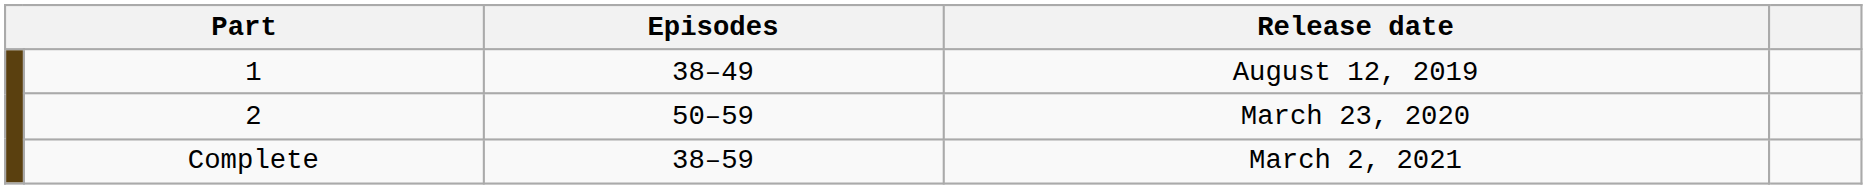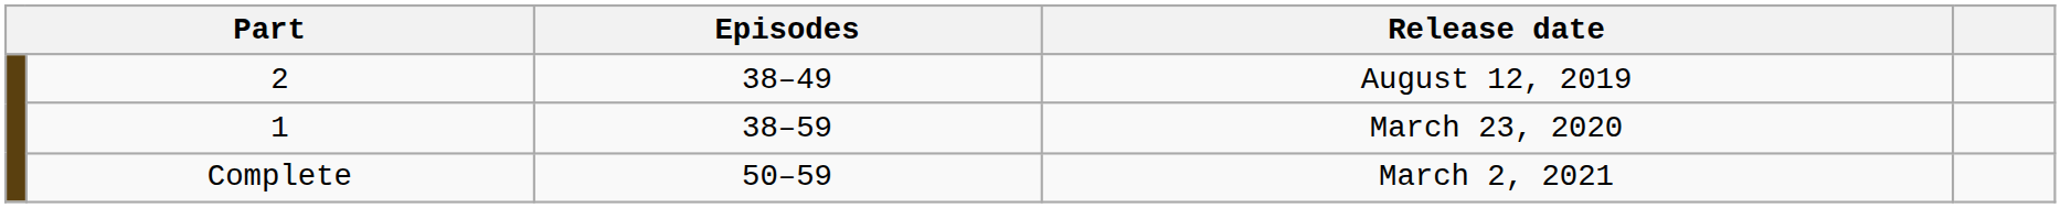August 12, 2019 | column 2: 1 -> 2
March 23, 2020 | column 2: 2 -> 1
March 23, 2020 | Episodes: 50–59 -> 38–59
March 2, 2021 | Episodes: 38–59 -> 50–59
